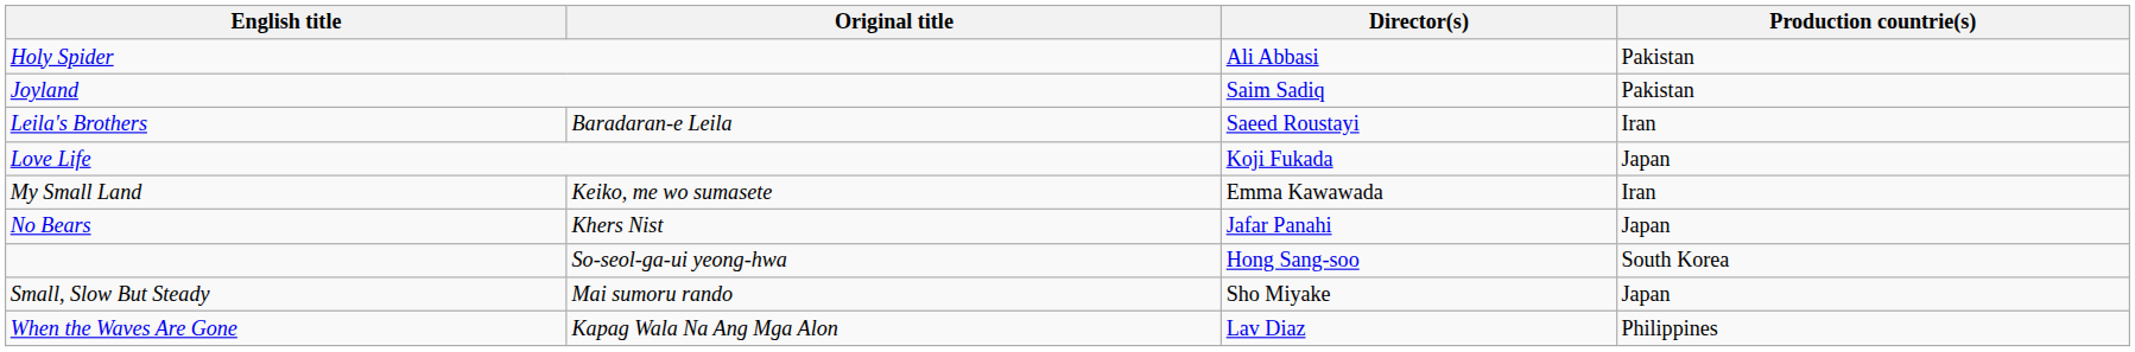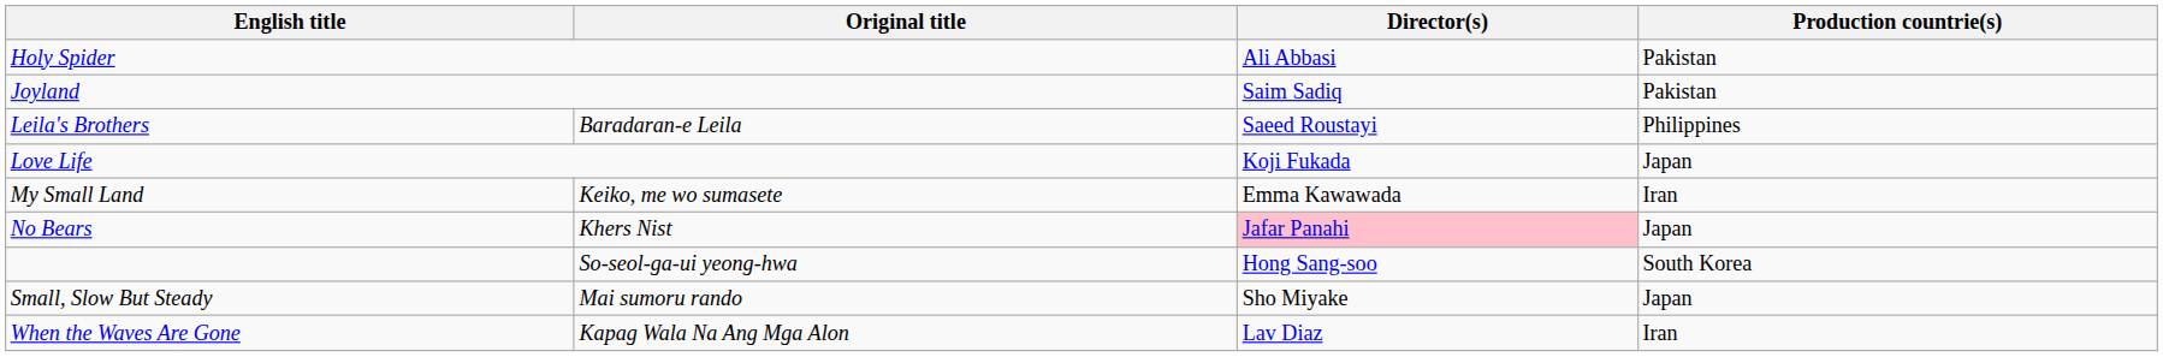Leila's Brothers | Production countrie(s): Iran -> Philippines
No Bears | Director(s): no background -> pink background
When the Waves Are Gone | Production countrie(s): Philippines -> Iran
